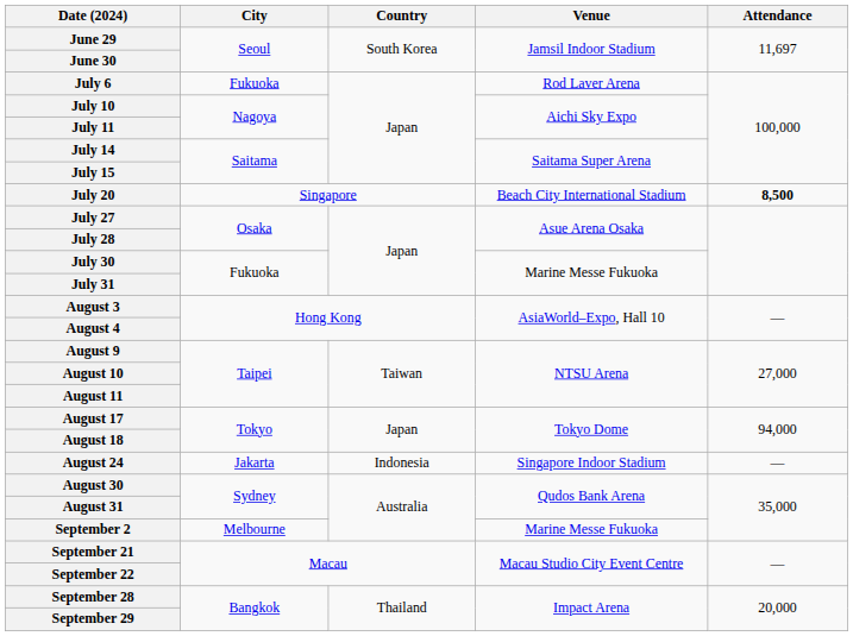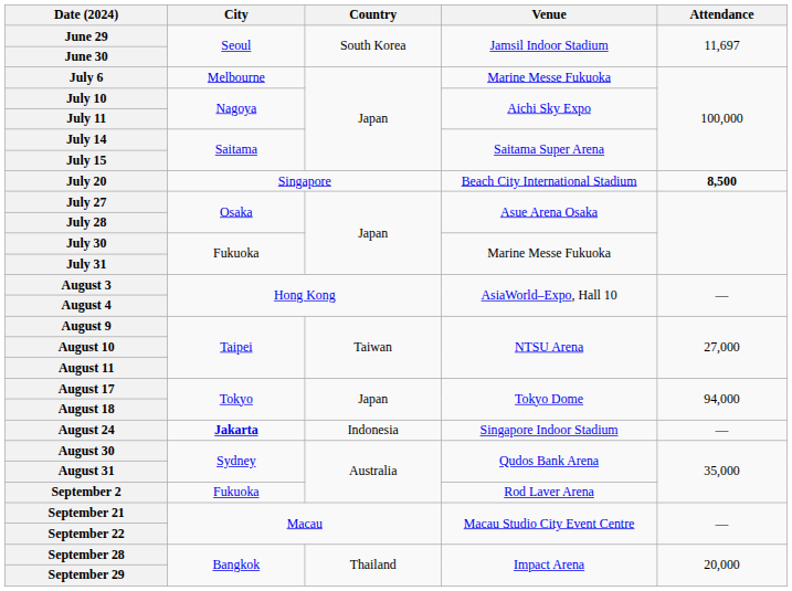July 6 | City: Fukuoka -> Melbourne
July 6 | Venue: Rod Laver Arena -> Marine Messe Fukuoka
August 24 | City: normal -> bold
September 2 | City: Melbourne -> Fukuoka
September 2 | Venue: Marine Messe Fukuoka -> Rod Laver Arena
